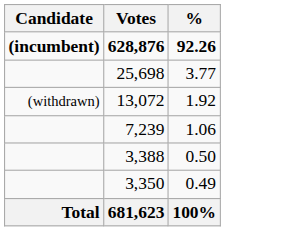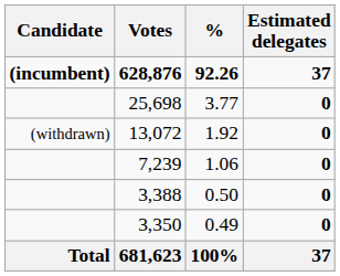+ column: Estimated delegates | 37 | 0 | 0 | 0 | 0 | 0 | 37
